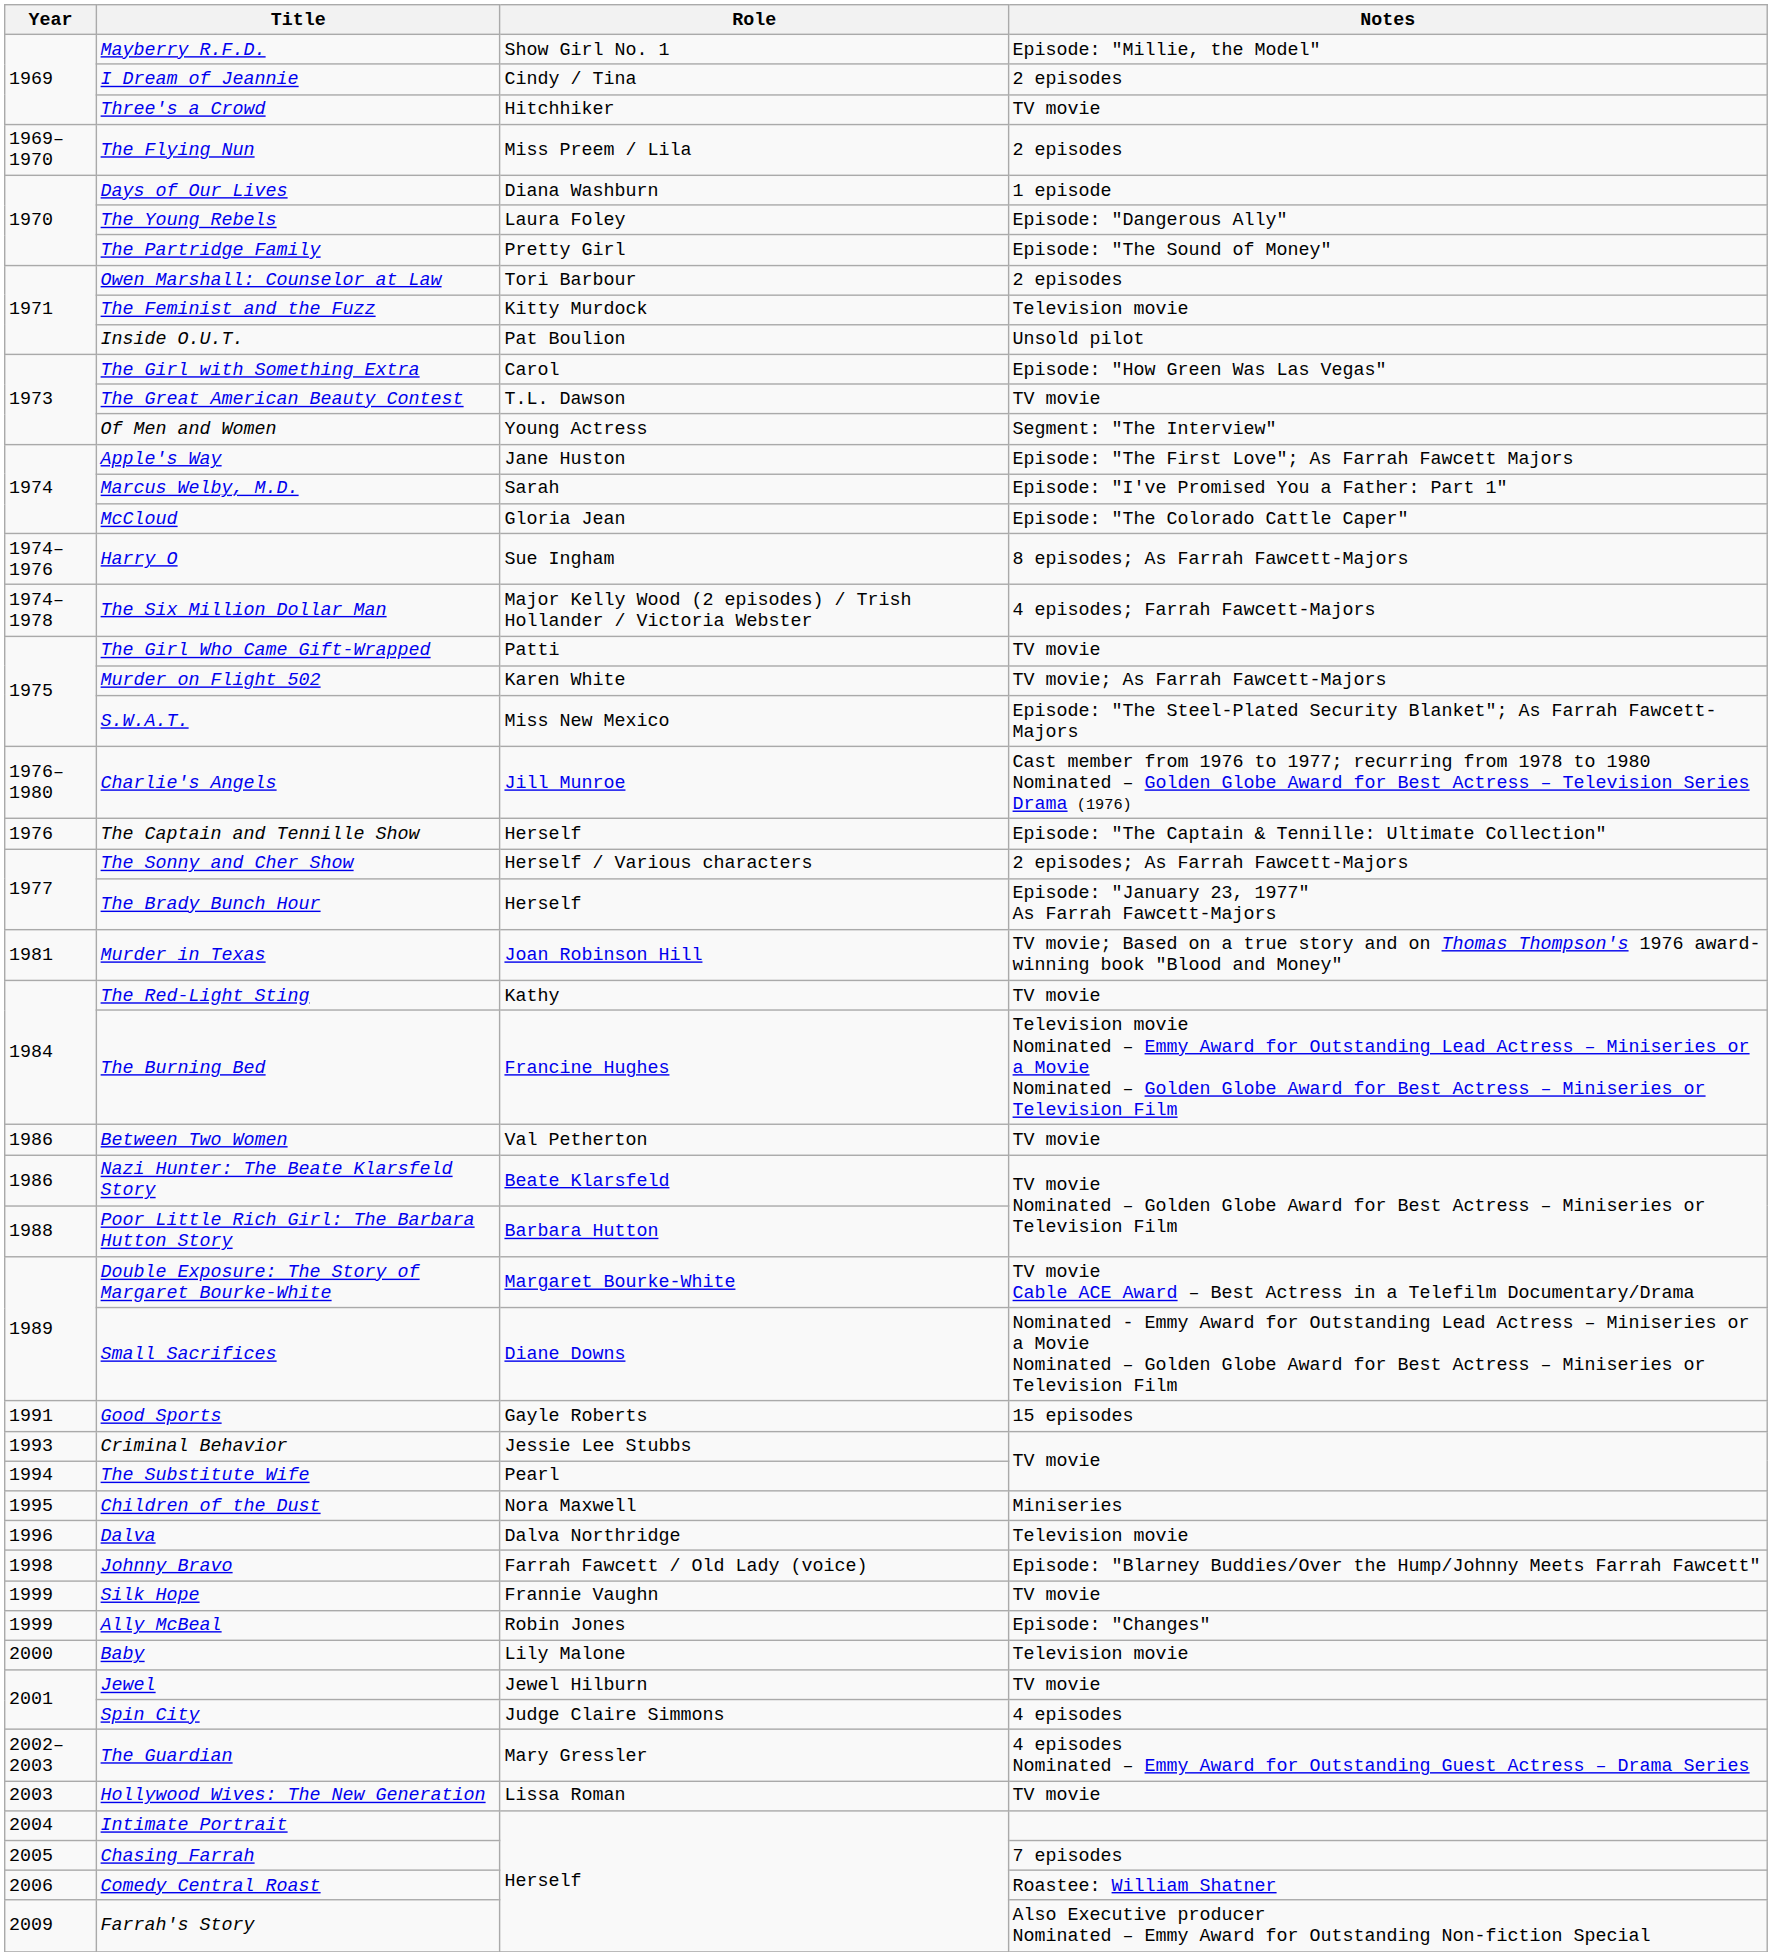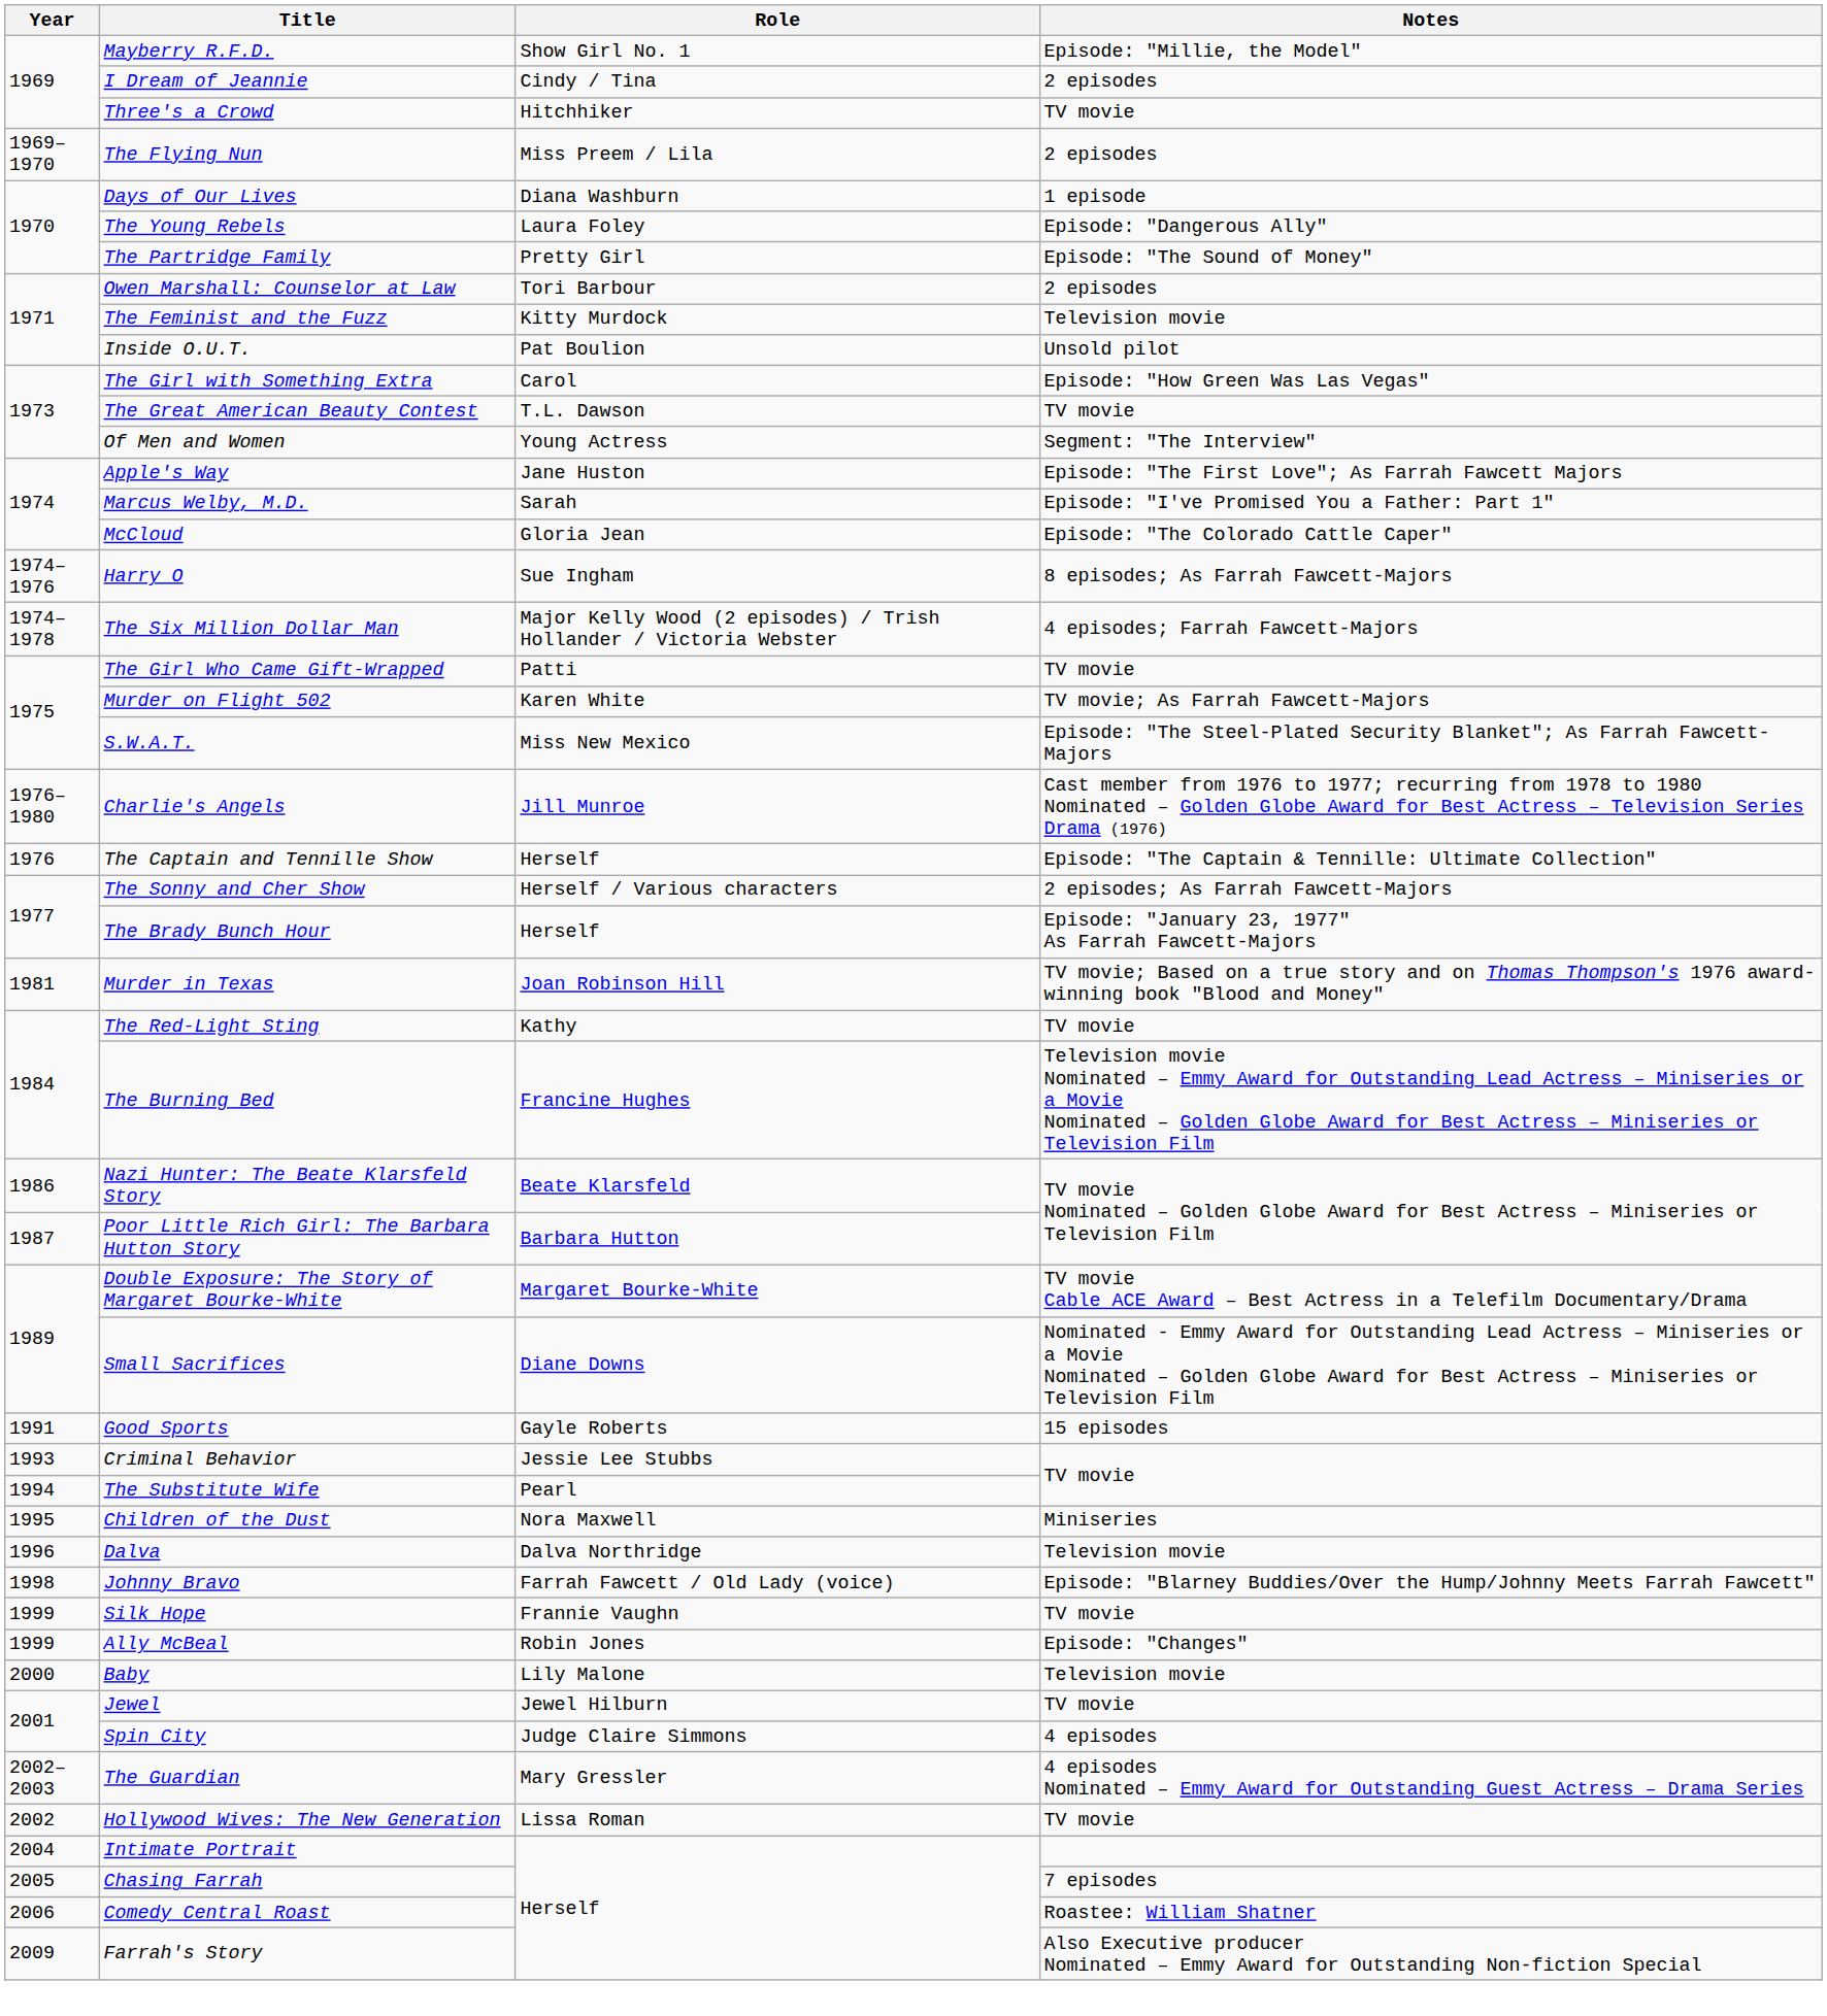- row: 1986 | Between Two Women | Val Petherton | TV movie
Poor Little Rich Girl: The Barbara Hutton Story | Year: 1988 -> 1987
Hollywood Wives: The New Generation | Year: 2003 -> 2002
